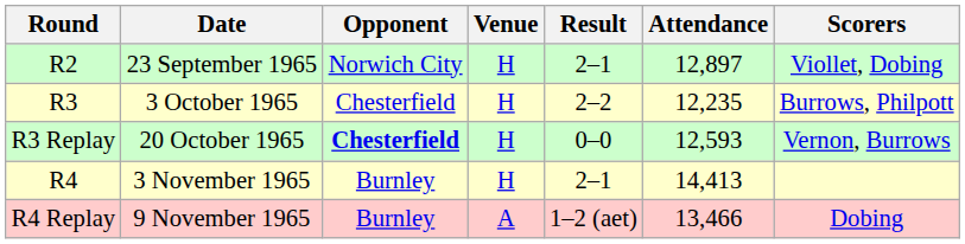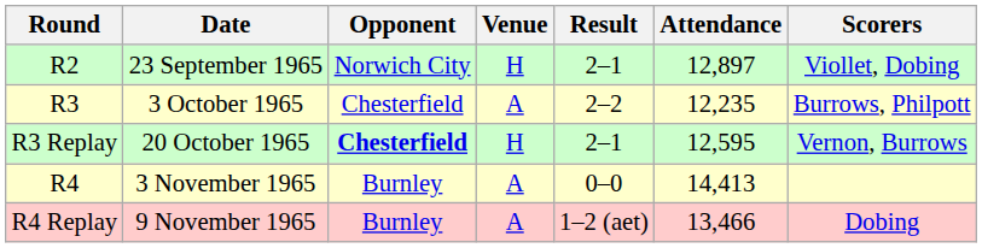3 October 1965 | Venue: H -> A
20 October 1965 | Result: 0–0 -> 2–1
20 October 1965 | Attendance: 12,593 -> 12,595
3 November 1965 | Venue: H -> A
3 November 1965 | Result: 2–1 -> 0–0
